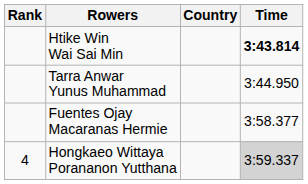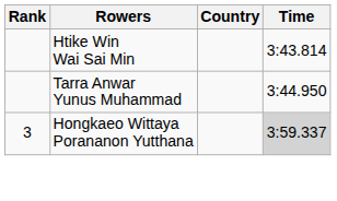Htike Win Wai Sai Min | Time: bold -> normal
- row: Fuentes Ojay Macaranas Hermie | 3:58.377
Hongkaeo Wittaya Porananon Yutthana | Rank: 4 -> 3
